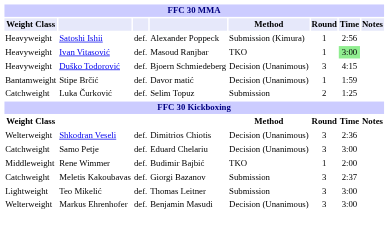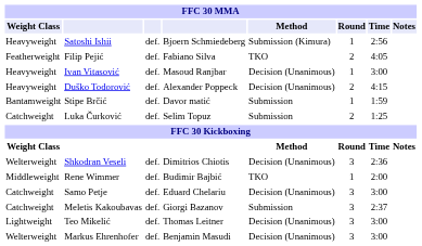Satoshi Ishii | column 4: Alexander Poppeck -> Bjoern Schmiedeberg
+ row: Featherweight | Filip Pejić | def. | Fabiano Silva | TKO | 2 | 4:05
Ivan Vitasović | Method: TKO -> Decision (Unanimous)
Ivan Vitasović | Time: lightgreen background -> no background
Duško Todorović | column 4: Bjoern Schmiedeberg -> Alexander Poppeck
Duško Todorović | Round: 3 -> 2
Stipe Brčić | Method: Decision (Unanimous) -> Submission
rows swapped: Samo Petje <-> Rene Wimmer
Teo Mikelić | Method: Submission -> Decision (Unanimous)
